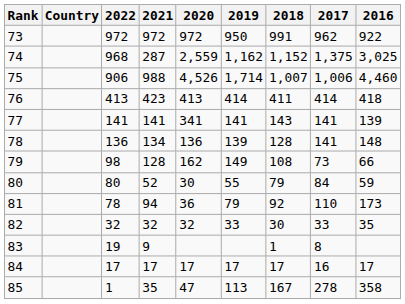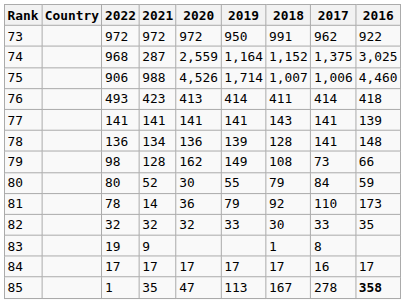74 | 2019: 1,162 -> 1,164
76 | 2022: 413 -> 493
77 | 2020: 341 -> 141
81 | 2021: 94 -> 14
85 | 2016: normal -> bold
